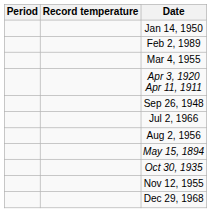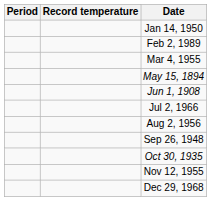- row: Apr 3, 1920 Apr 11, 1911
rows swapped: May 15, 1894 <-> Sep 26, 1948
+ row: Jun 1, 1908
